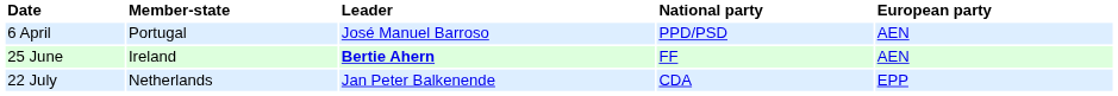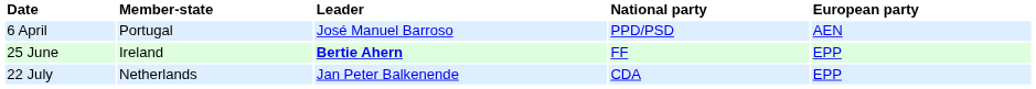25 June | European party: AEN -> EPP
